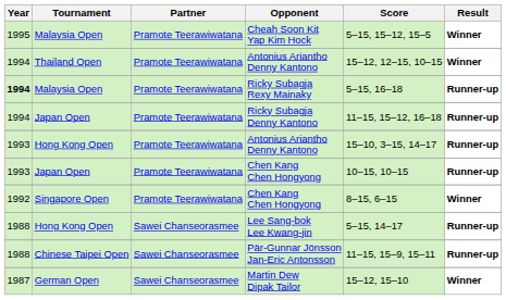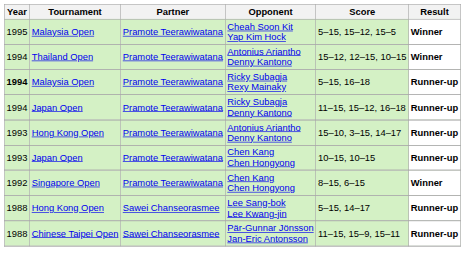- row: 1987 | German Open | Sawei Chanseorasmee | Martin Dew Dipak Tailor | 15–12, 15–10 | Winner
